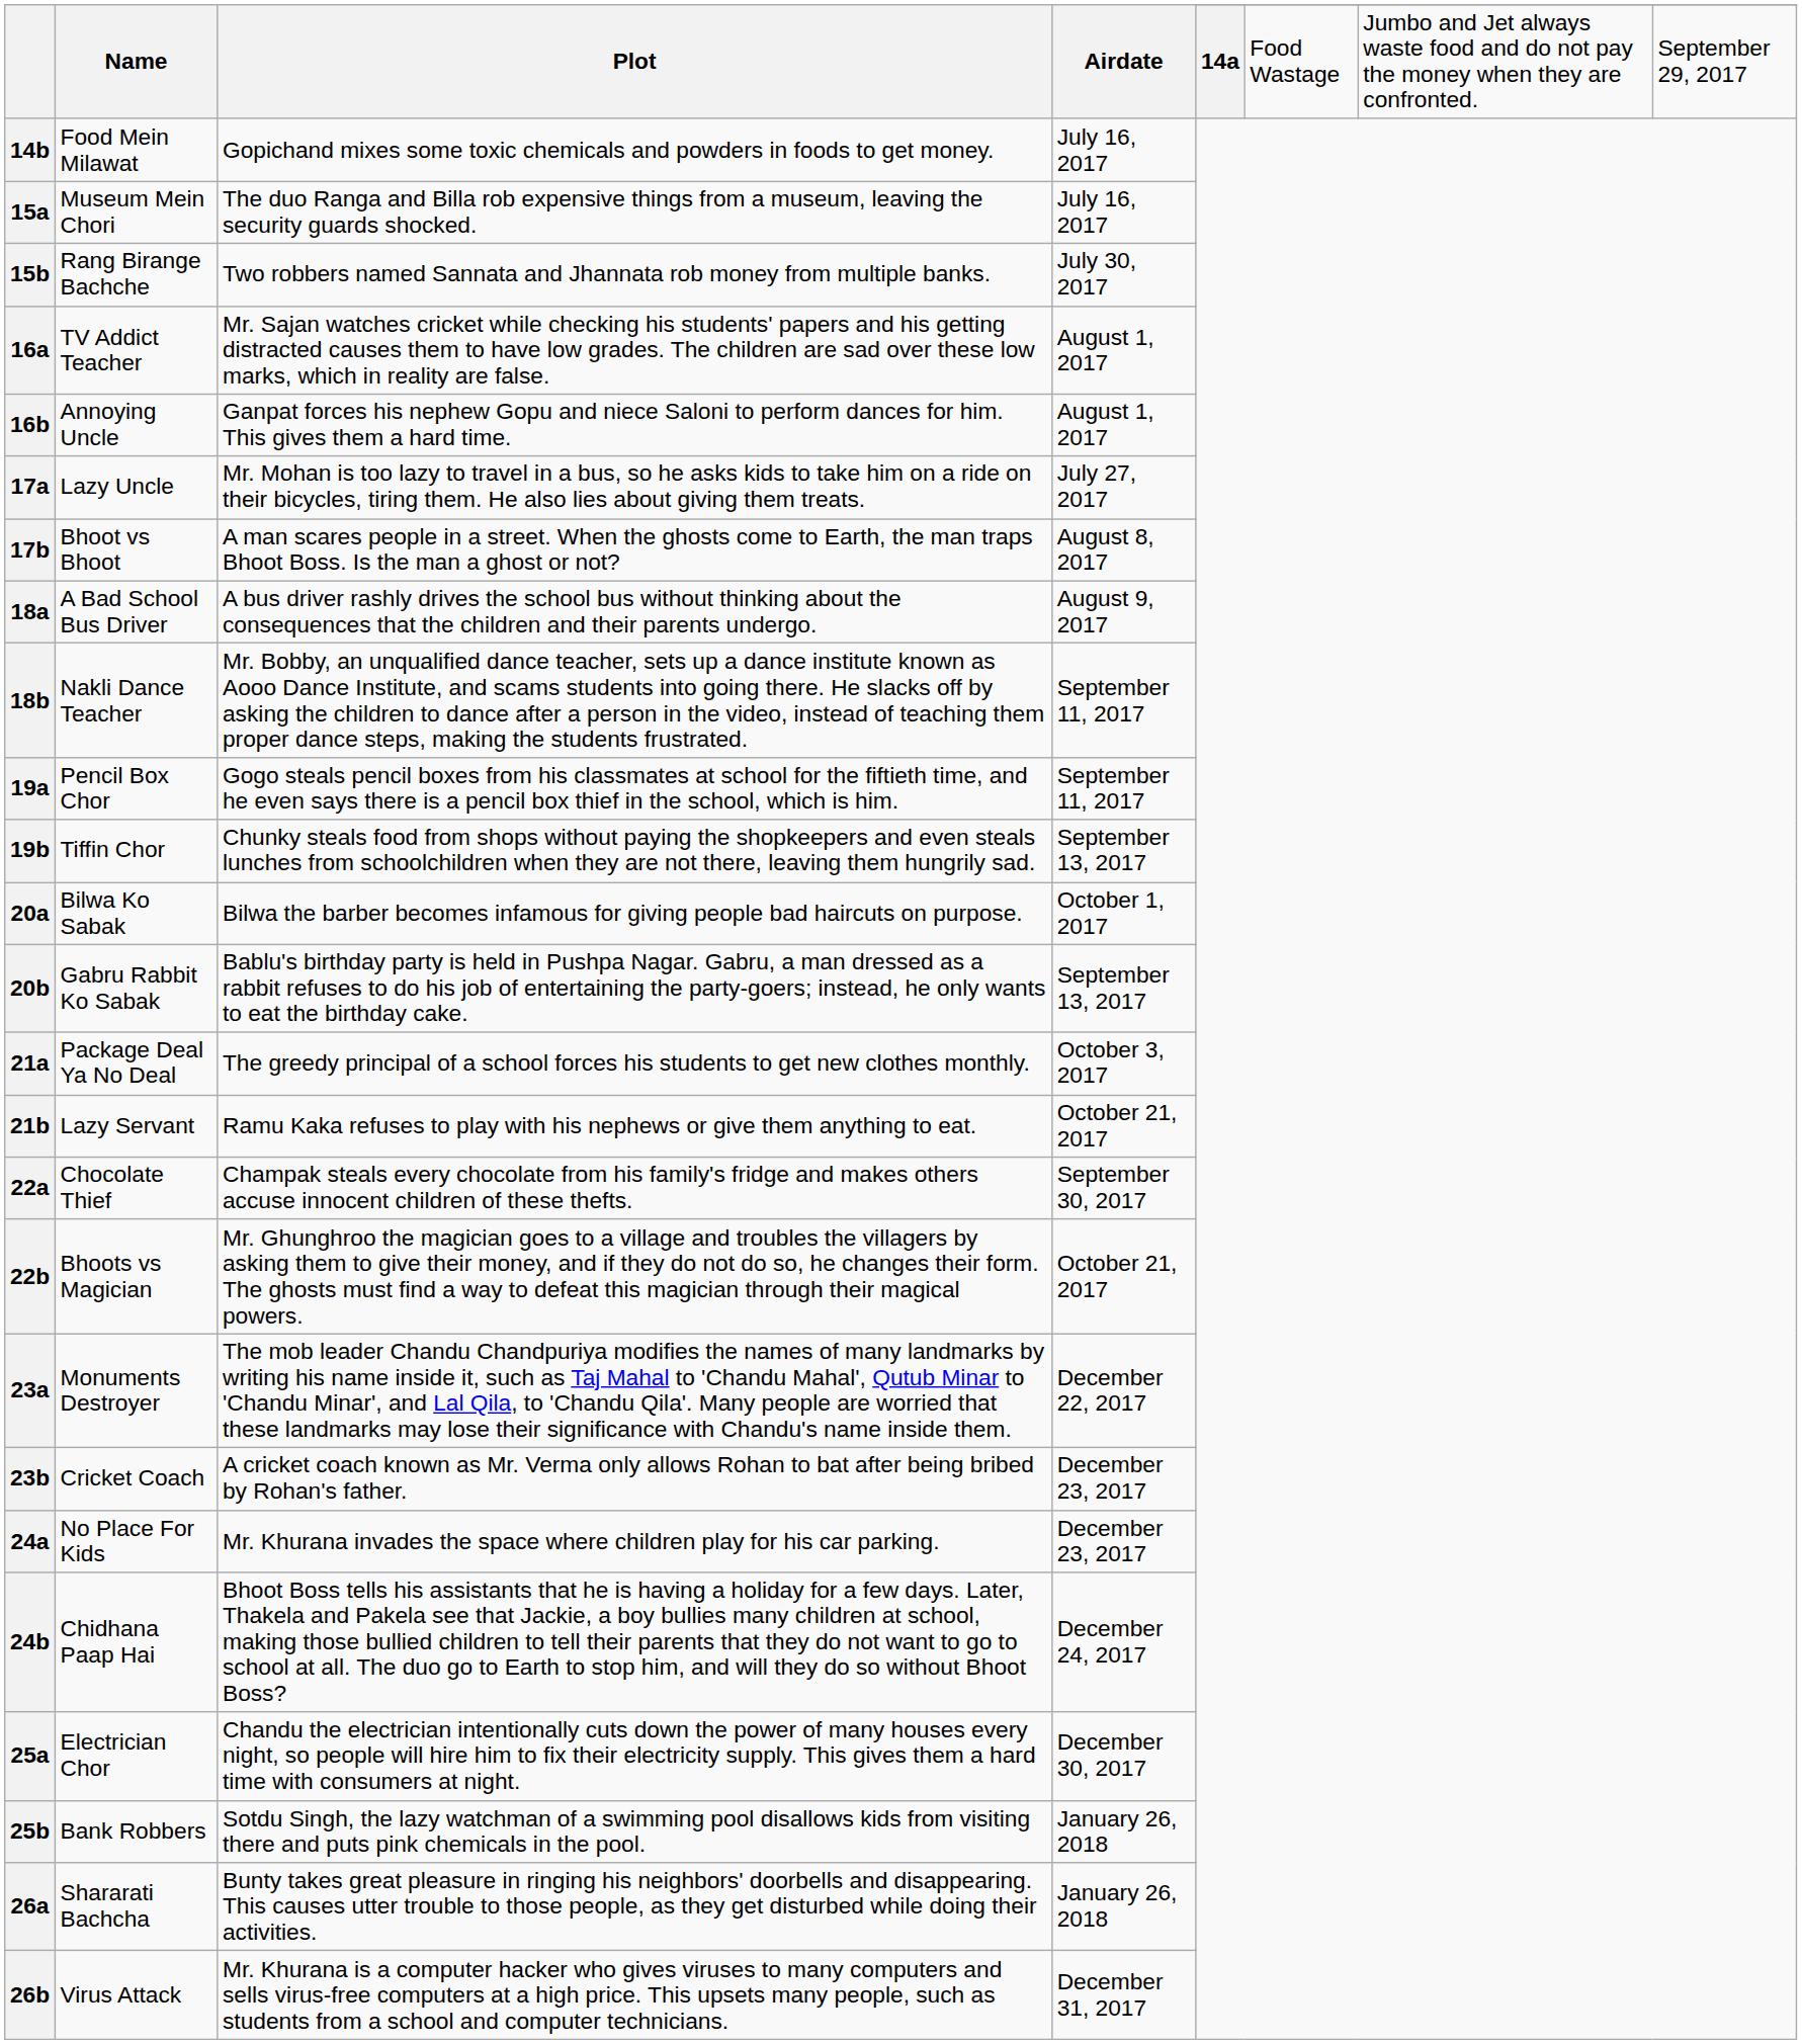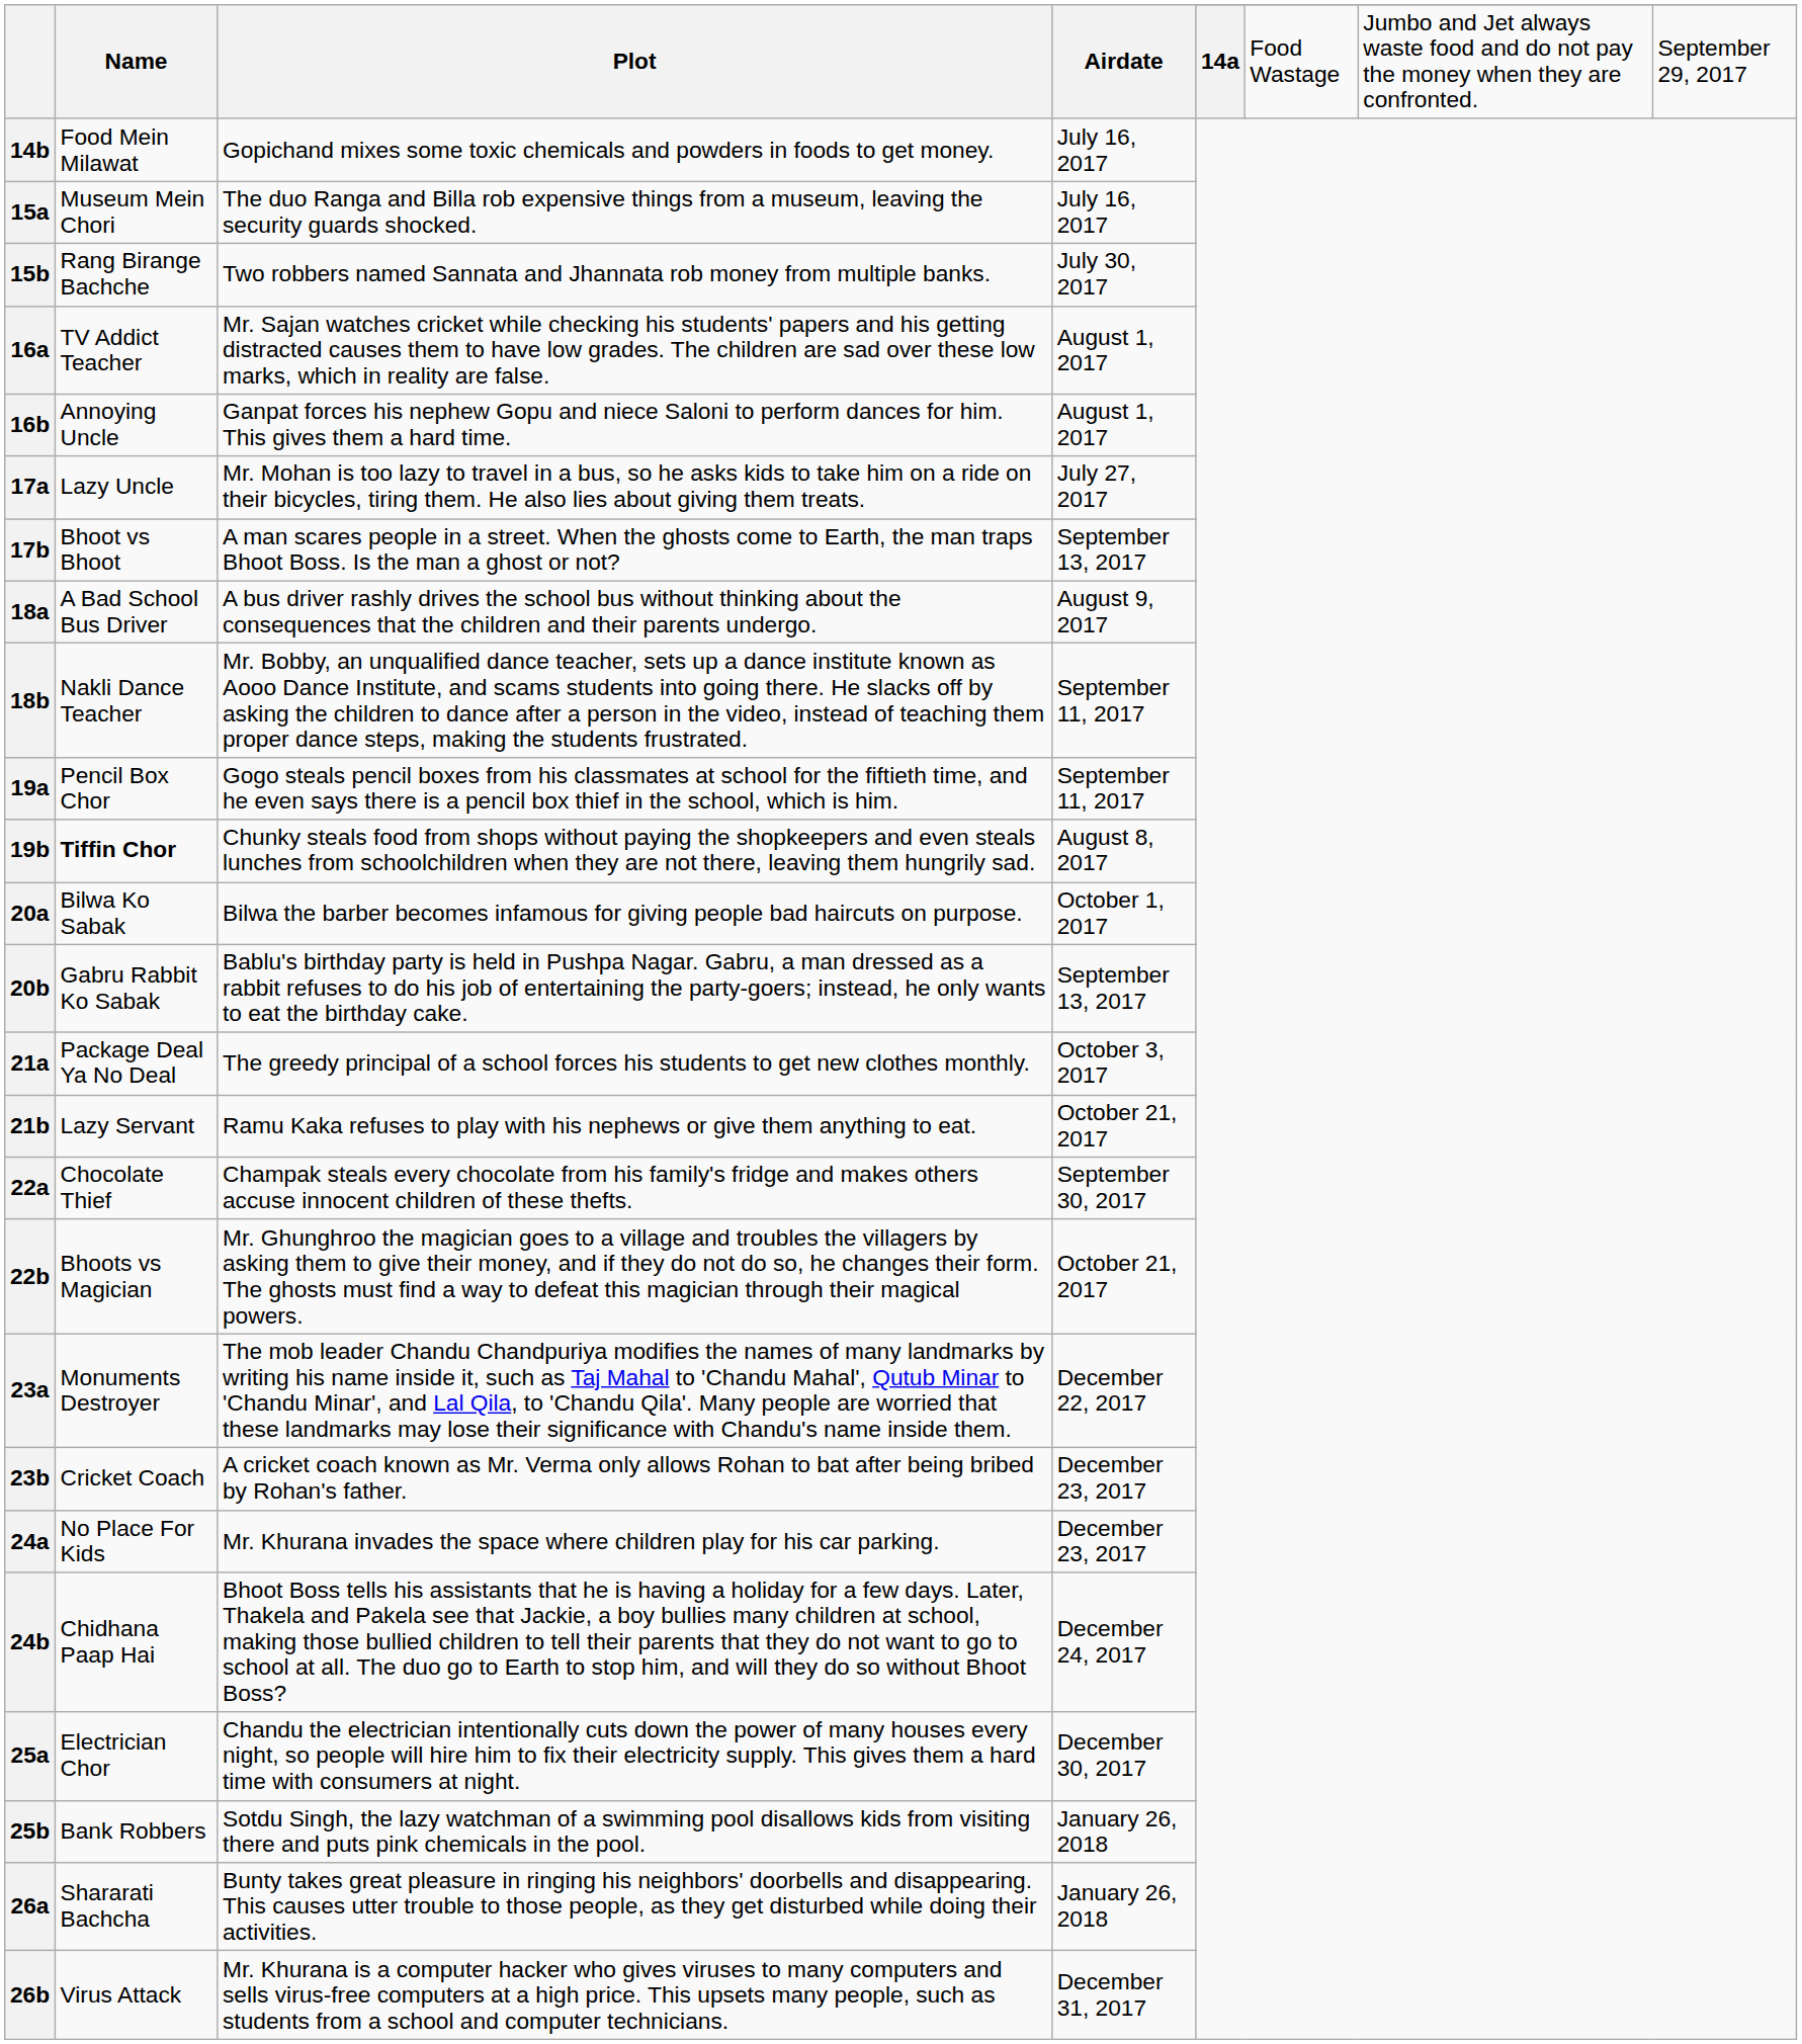17b | Airdate: August 8, 2017 -> September 13, 2017
19b | Name: normal -> bold
19b | Airdate: September 13, 2017 -> August 8, 2017
